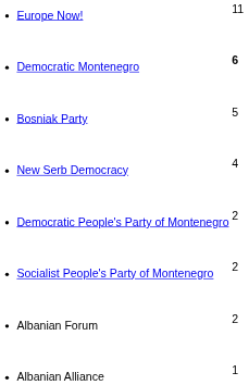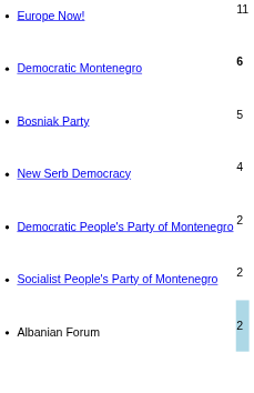Albanian Forum | column 2: no background -> lightblue background
- row: Albanian Alliance | 1
